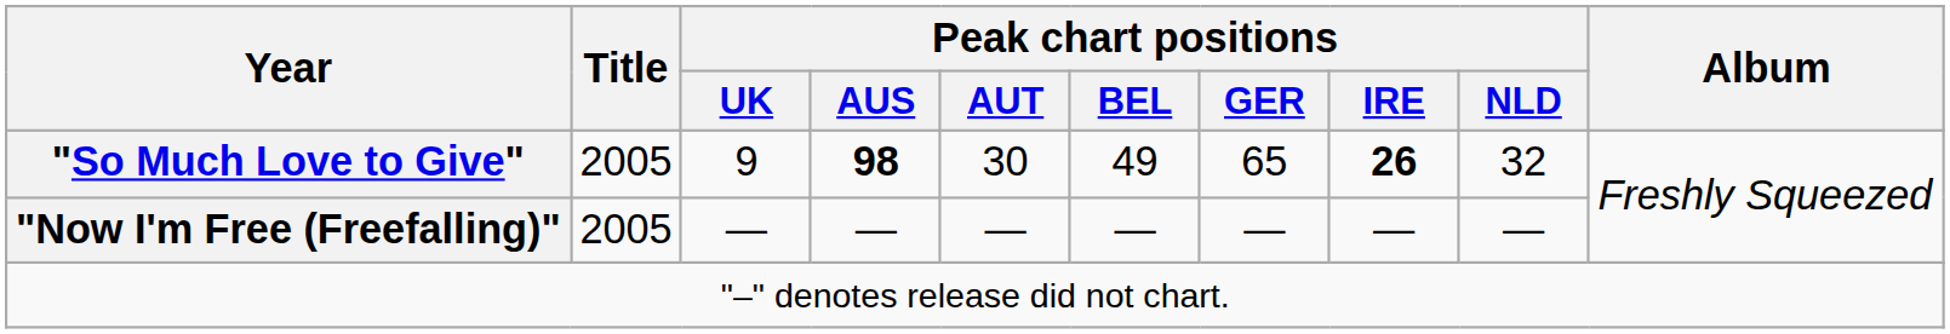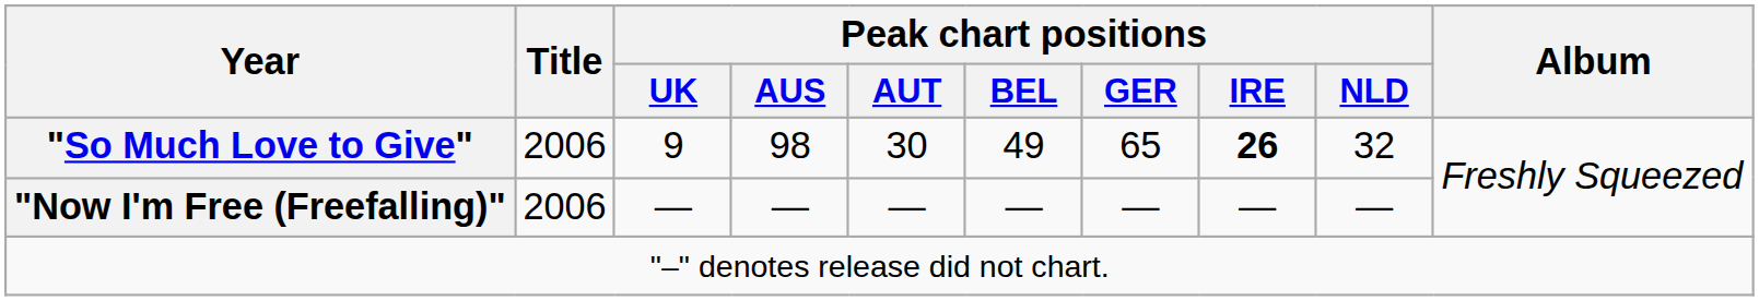"So Much Love to Give" | Title: 2005 -> 2006
"So Much Love to Give" | Peak chart positions / AUS: bold -> normal
"Now I'm Free (Freefalling)" | Title: 2005 -> 2006
